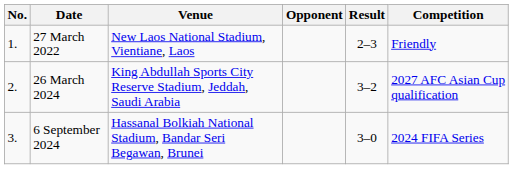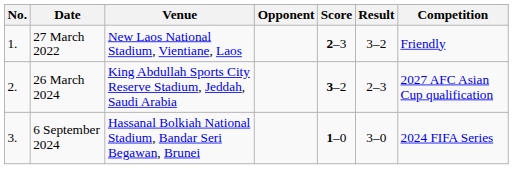+ column: Score | 2–3 | 3–2 | 1–0
27 March 2022 | Result: 2–3 -> 3–2
26 March 2024 | Result: 3–2 -> 2–3
